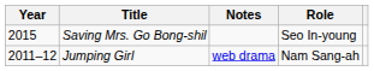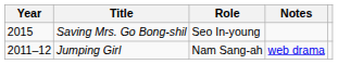columns swapped: Role <-> Notes
